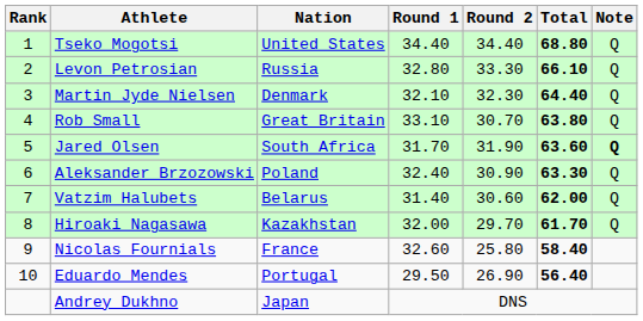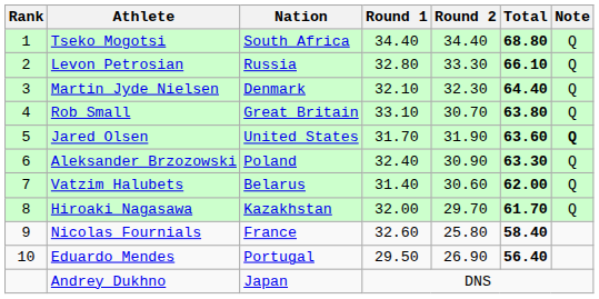Tseko Mogotsi | Nation: United States -> South Africa
Jared Olsen | Nation: South Africa -> United States
